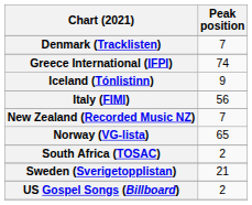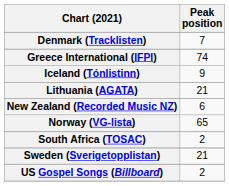- row: Italy (FIMI) | 56
+ row: Lithuania (AGATA) | 21
New Zealand (Recorded Music NZ) | Peak position: 7 -> 6
